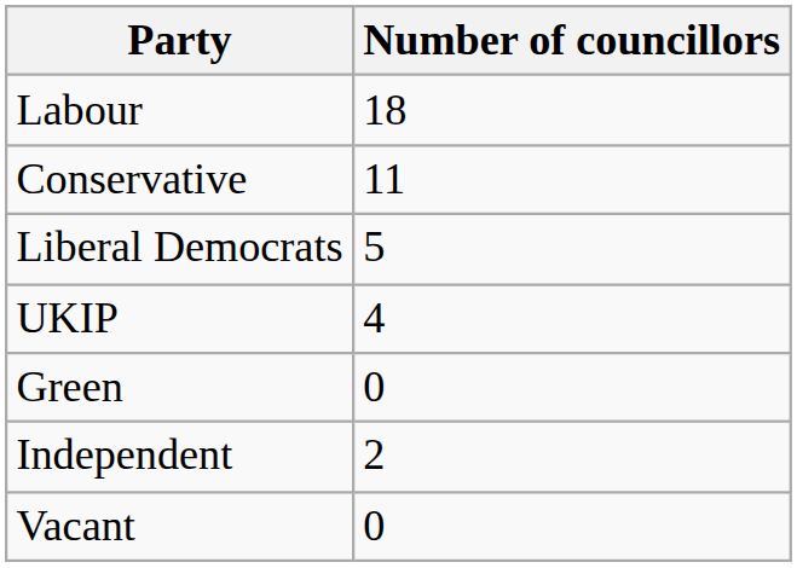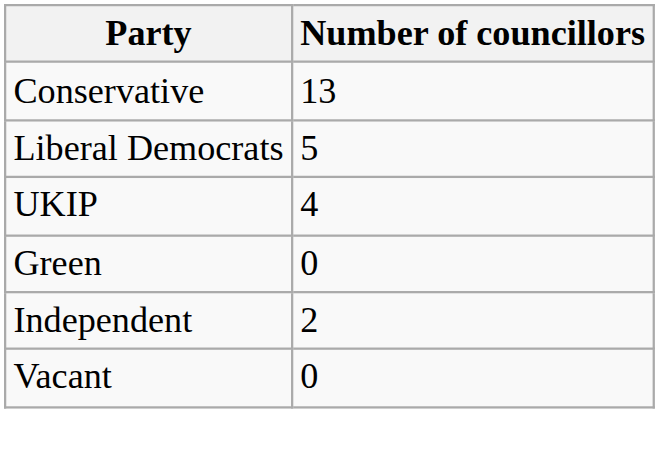- row: Labour | 18
Conservative | Number of councillors: 11 -> 13
